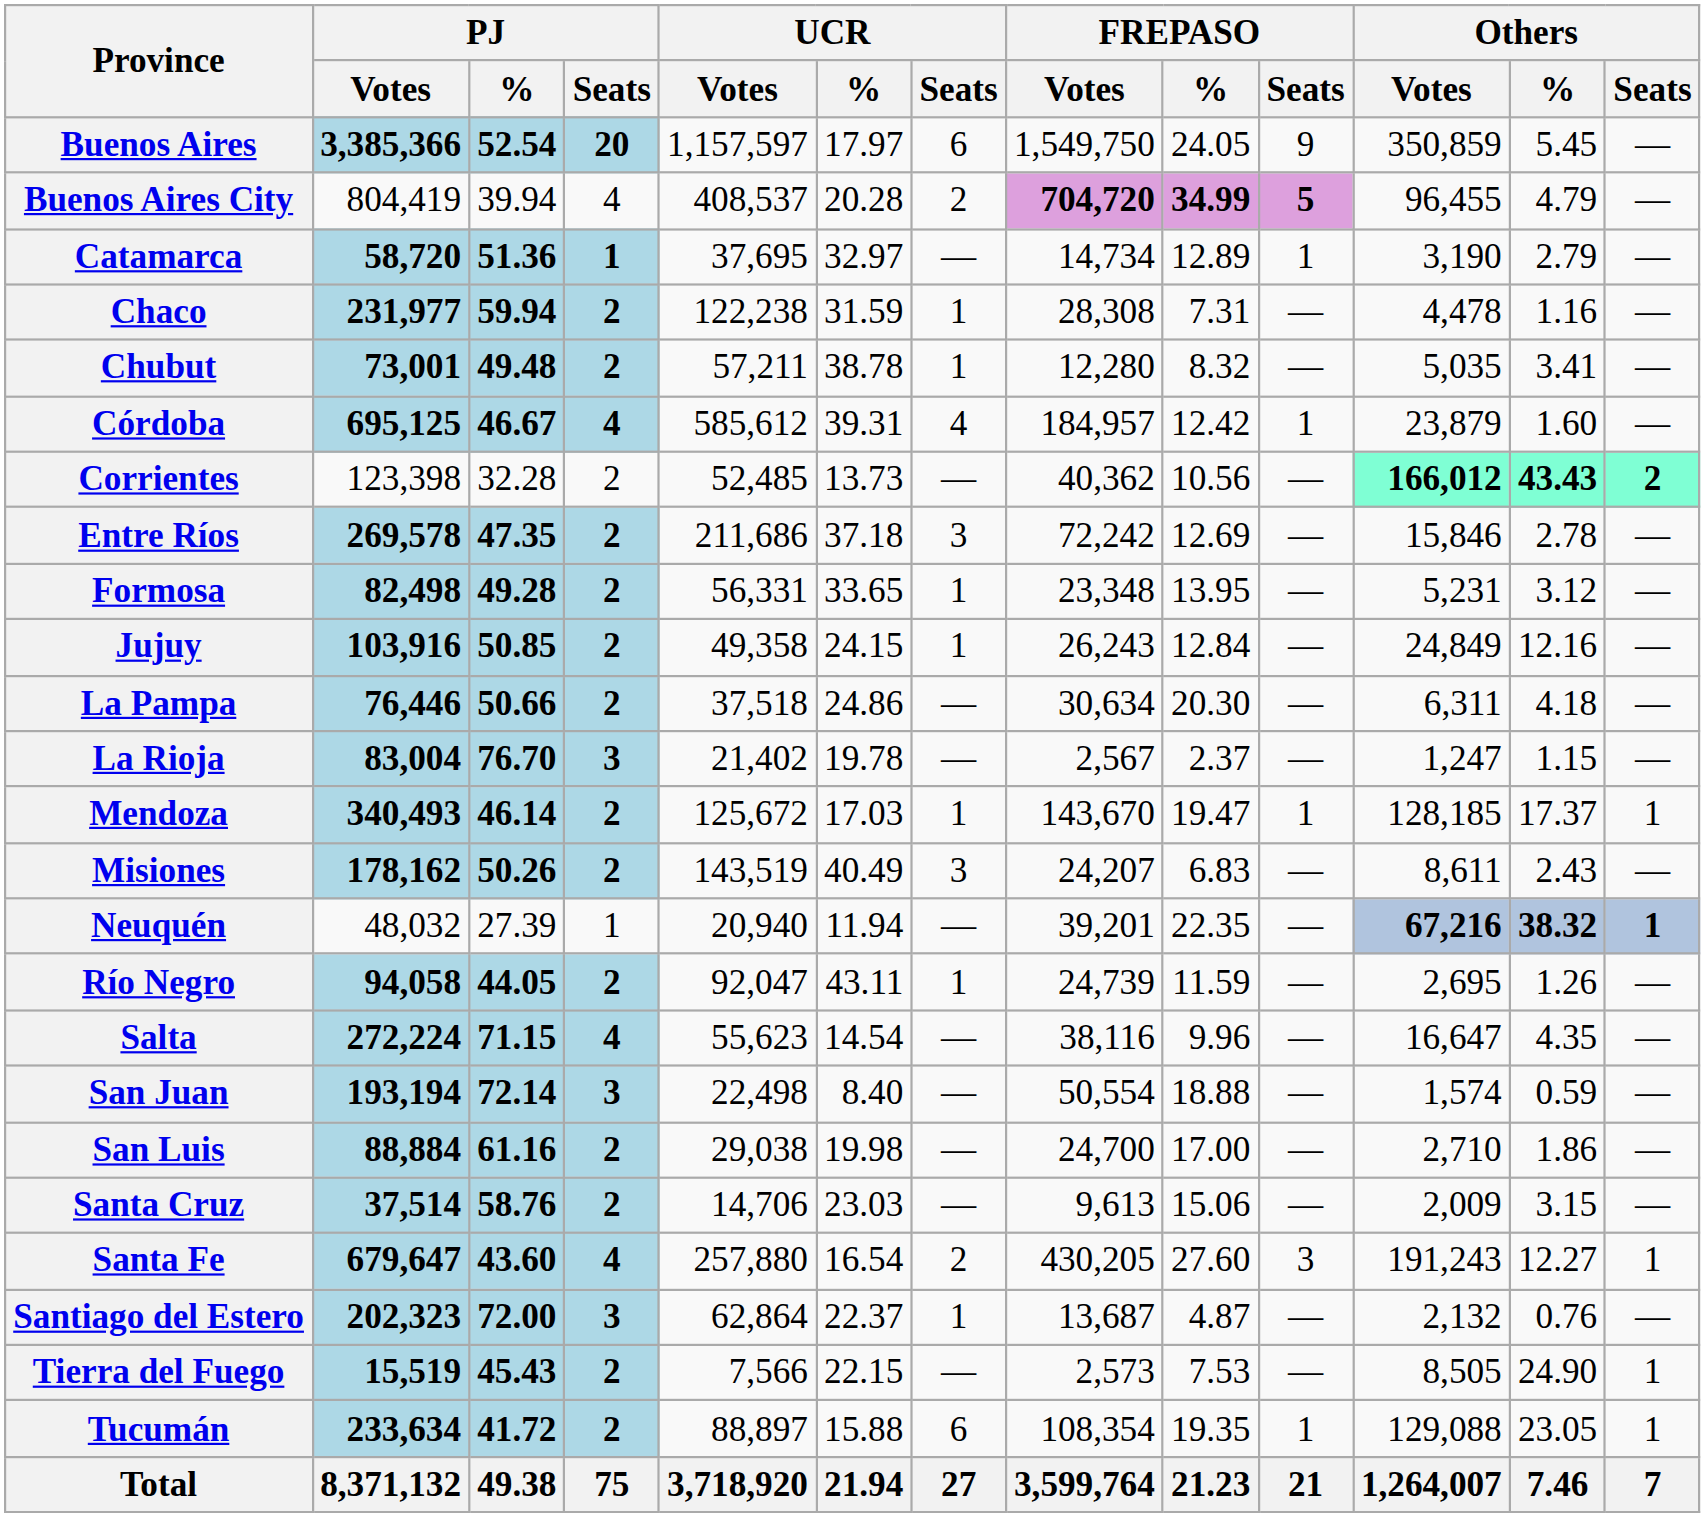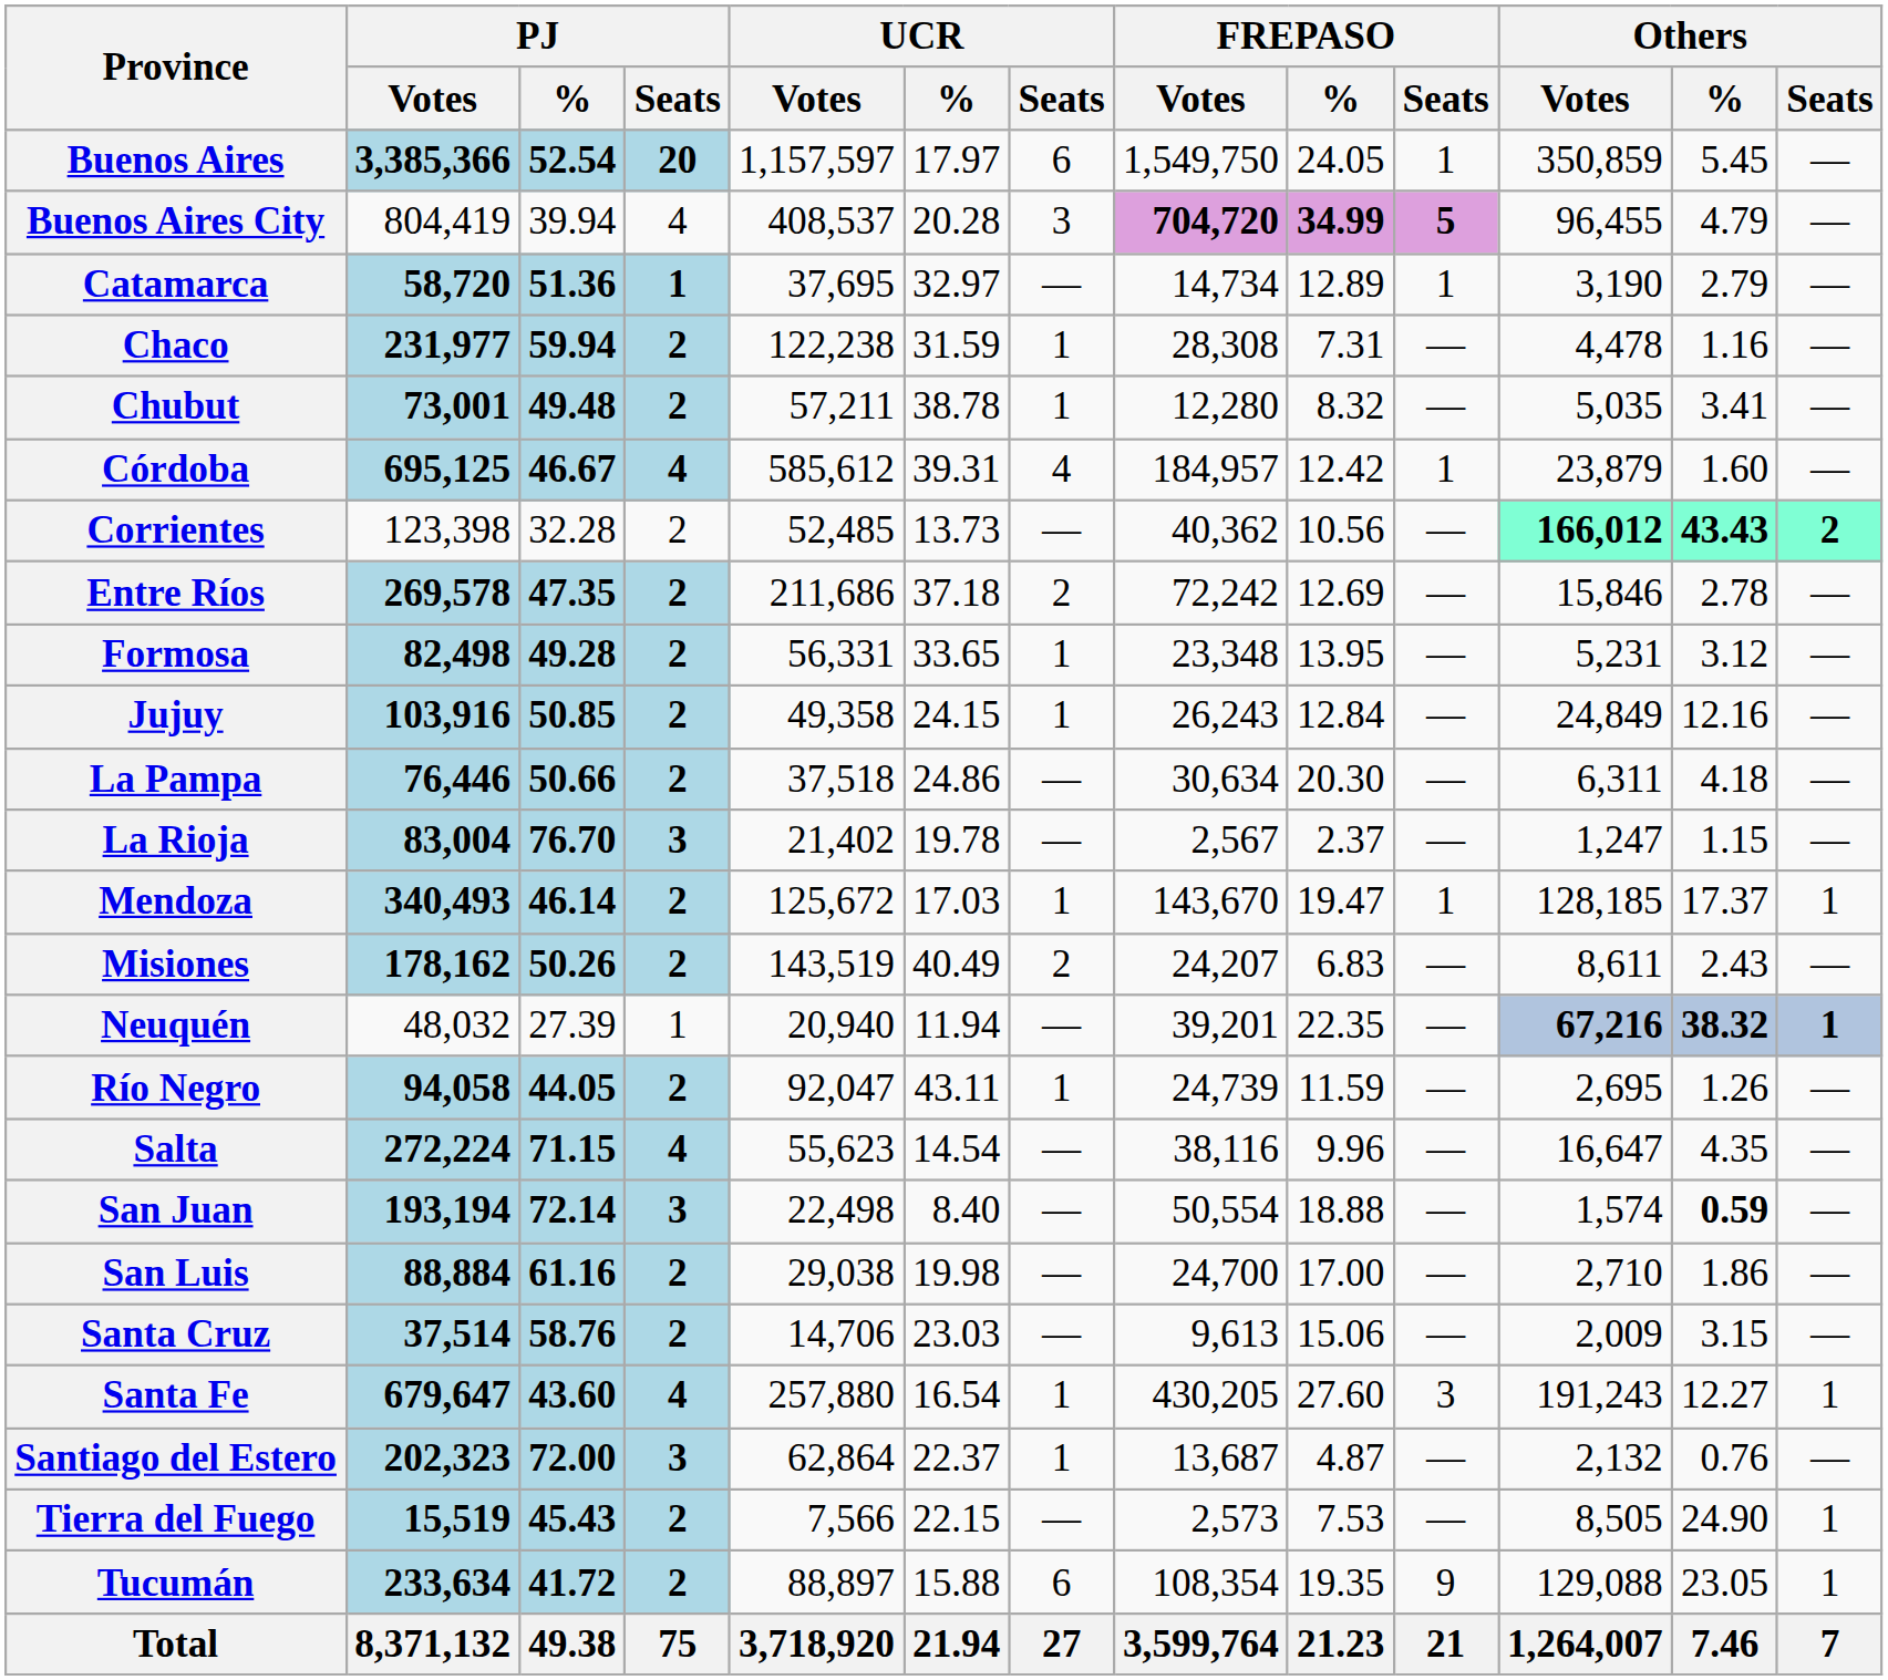Buenos Aires | FREPASO / Seats: 9 -> 1
Buenos Aires City | UCR / Seats: 2 -> 3
Entre Ríos | UCR / Seats: 3 -> 2
Misiones | UCR / Seats: 3 -> 2
San Juan | Others / %: normal -> bold
Santa Fe | UCR / Seats: 2 -> 1
Tucumán | FREPASO / Seats: 1 -> 9
